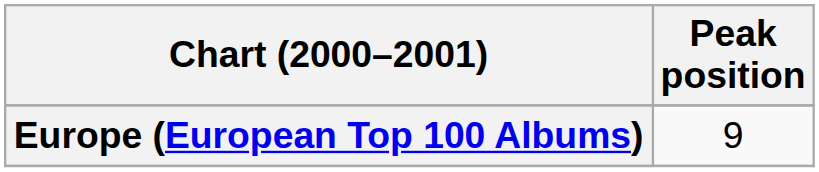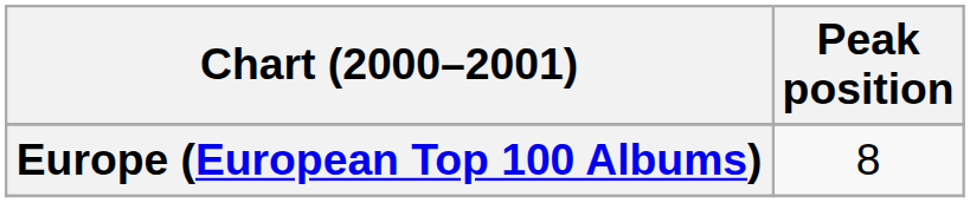Europe (European Top 100 Albums) | Peak position: 9 -> 8
